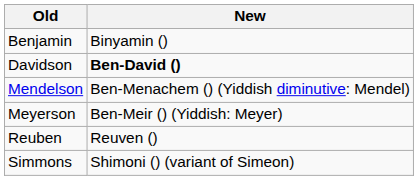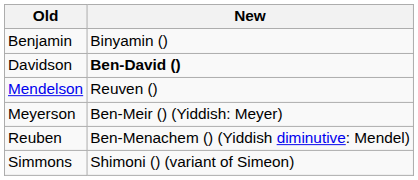Mendelson | New: Ben-Menachem () (Yiddish diminutive: Mendel) -> Reuven ()
Reuben | New: Reuven () -> Ben-Menachem () (Yiddish diminutive: Mendel)
